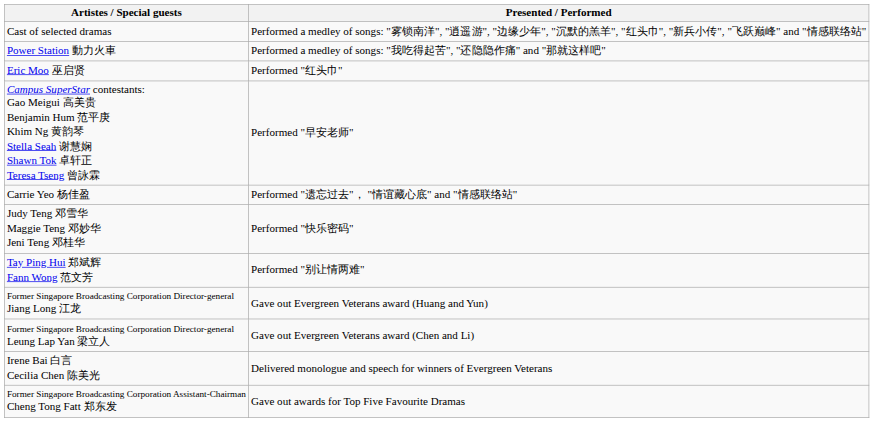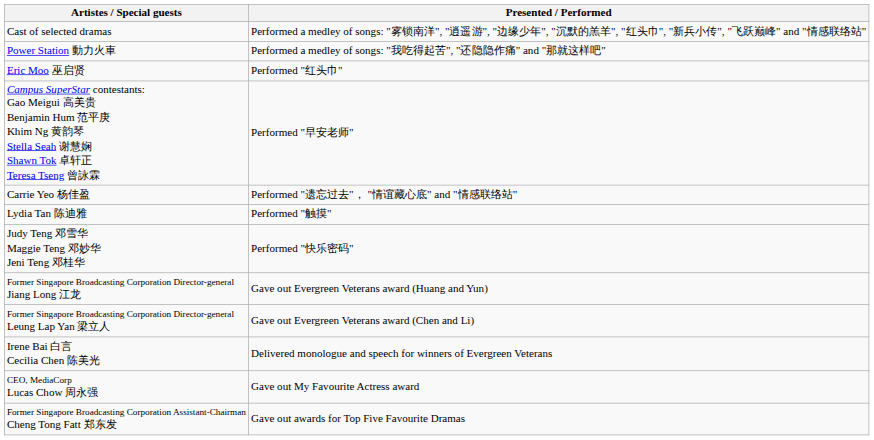+ row: Lydia Tan 陈迪雅 | Performed "触摸"
- row: Tay Ping Hui 郑斌辉 Fann Wong 范文芳 | Performed "别让情两难"
+ row: CEO, MediaCorp Lucas Chow 周永强 | Gave out My Favourite Actress award
